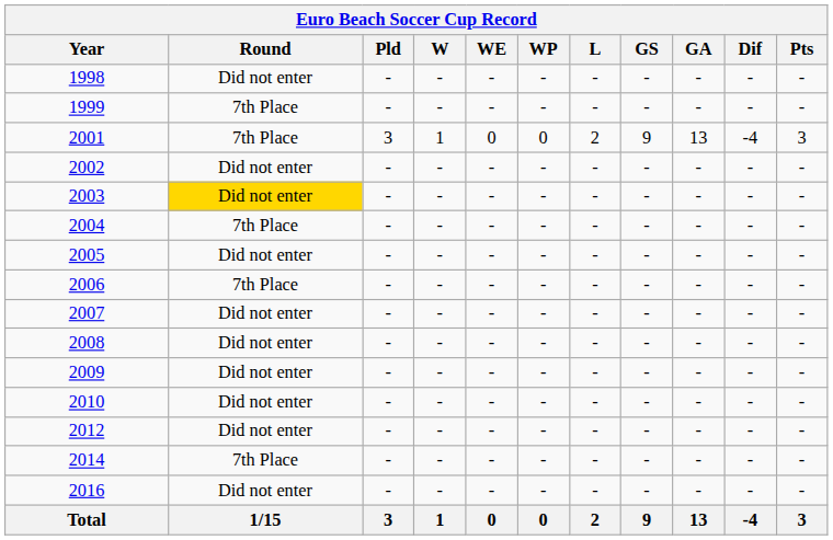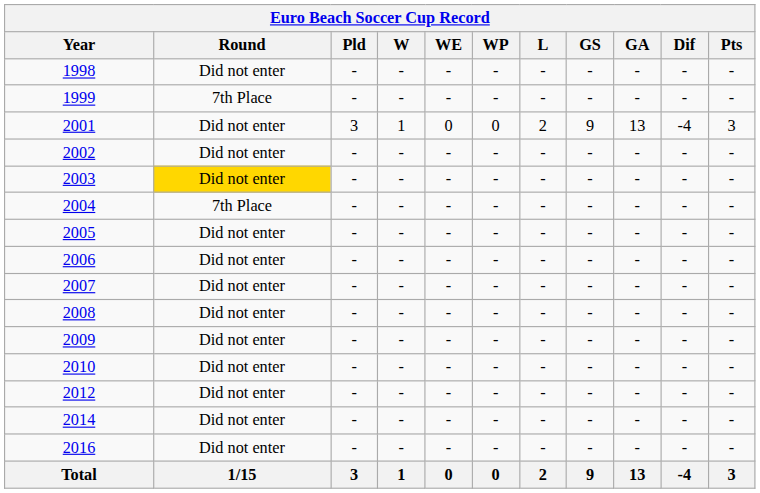2001 | Round: 7th Place -> Did not enter
2006 | Round: 7th Place -> Did not enter
2014 | Round: 7th Place -> Did not enter
